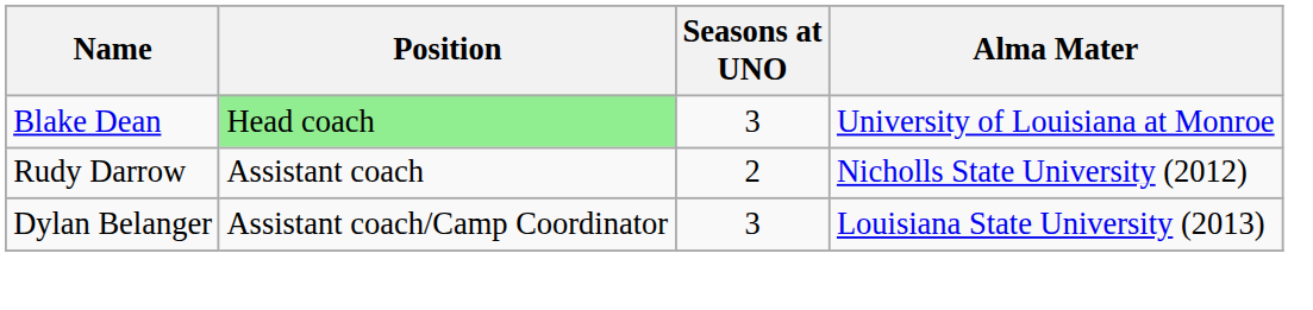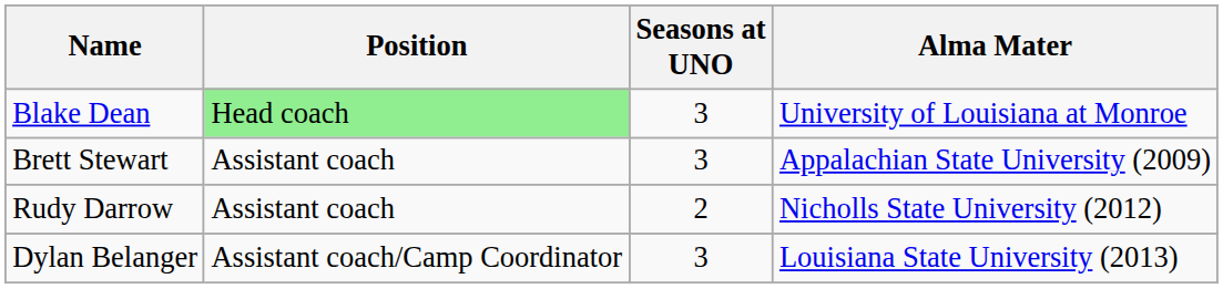+ row: Brett Stewart | Assistant coach | 3 | Appalachian State University (2009)
